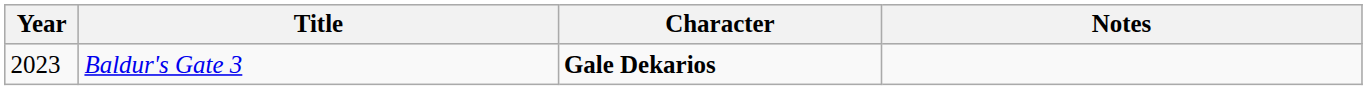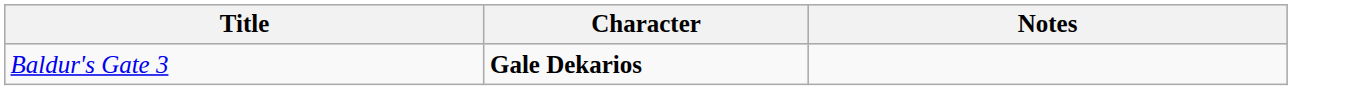- column: Year | 2023
